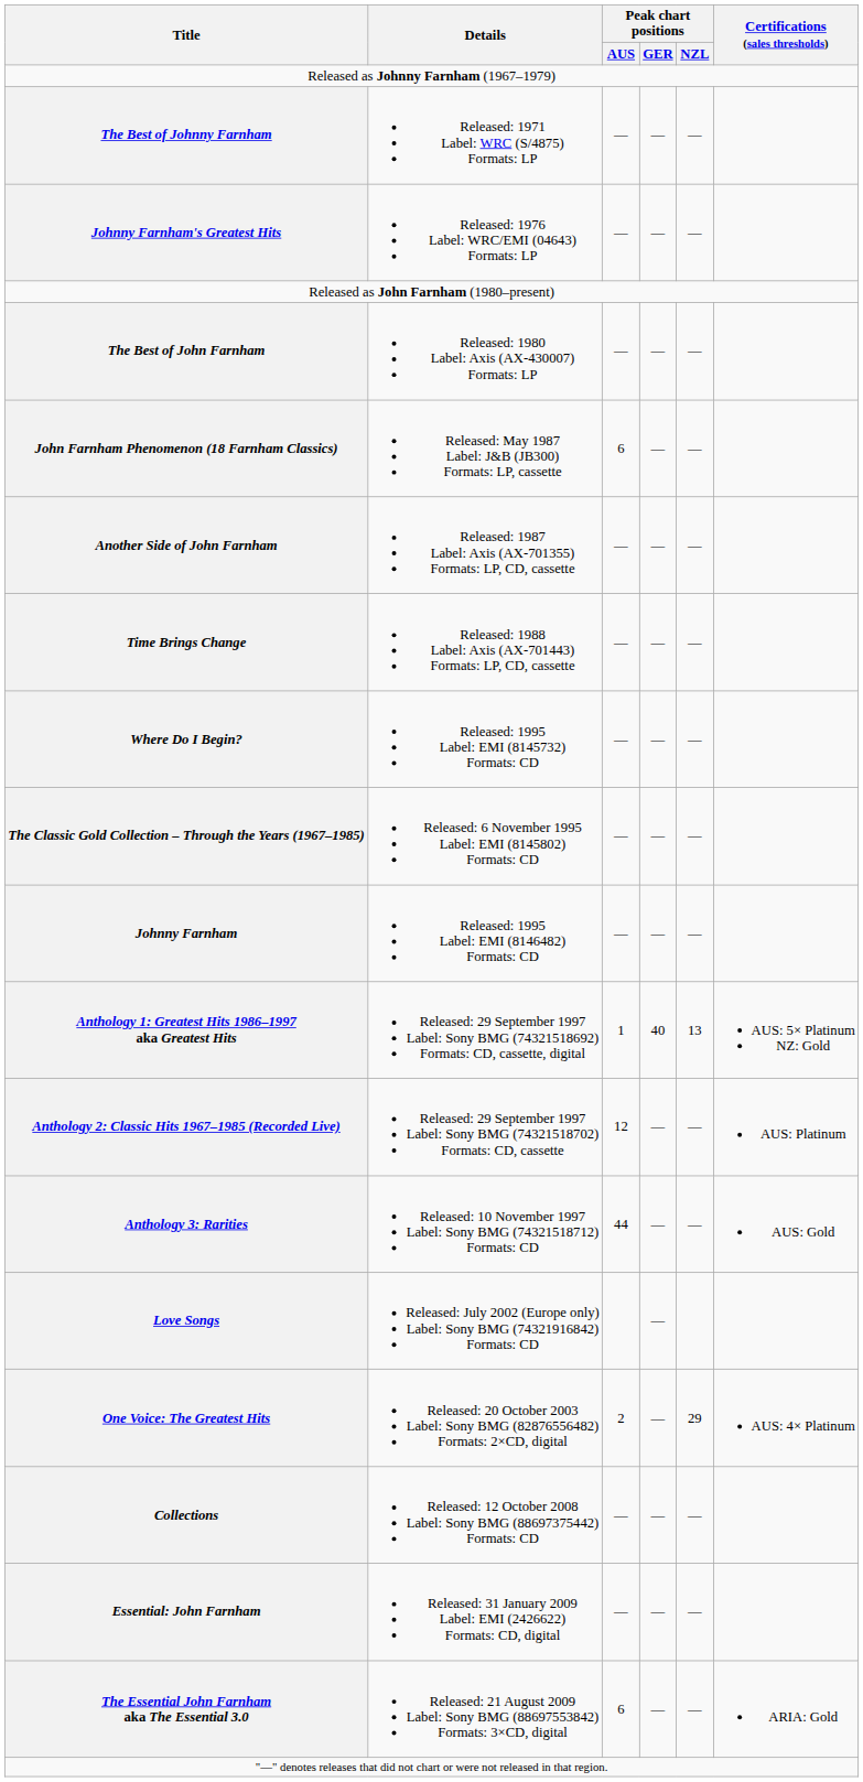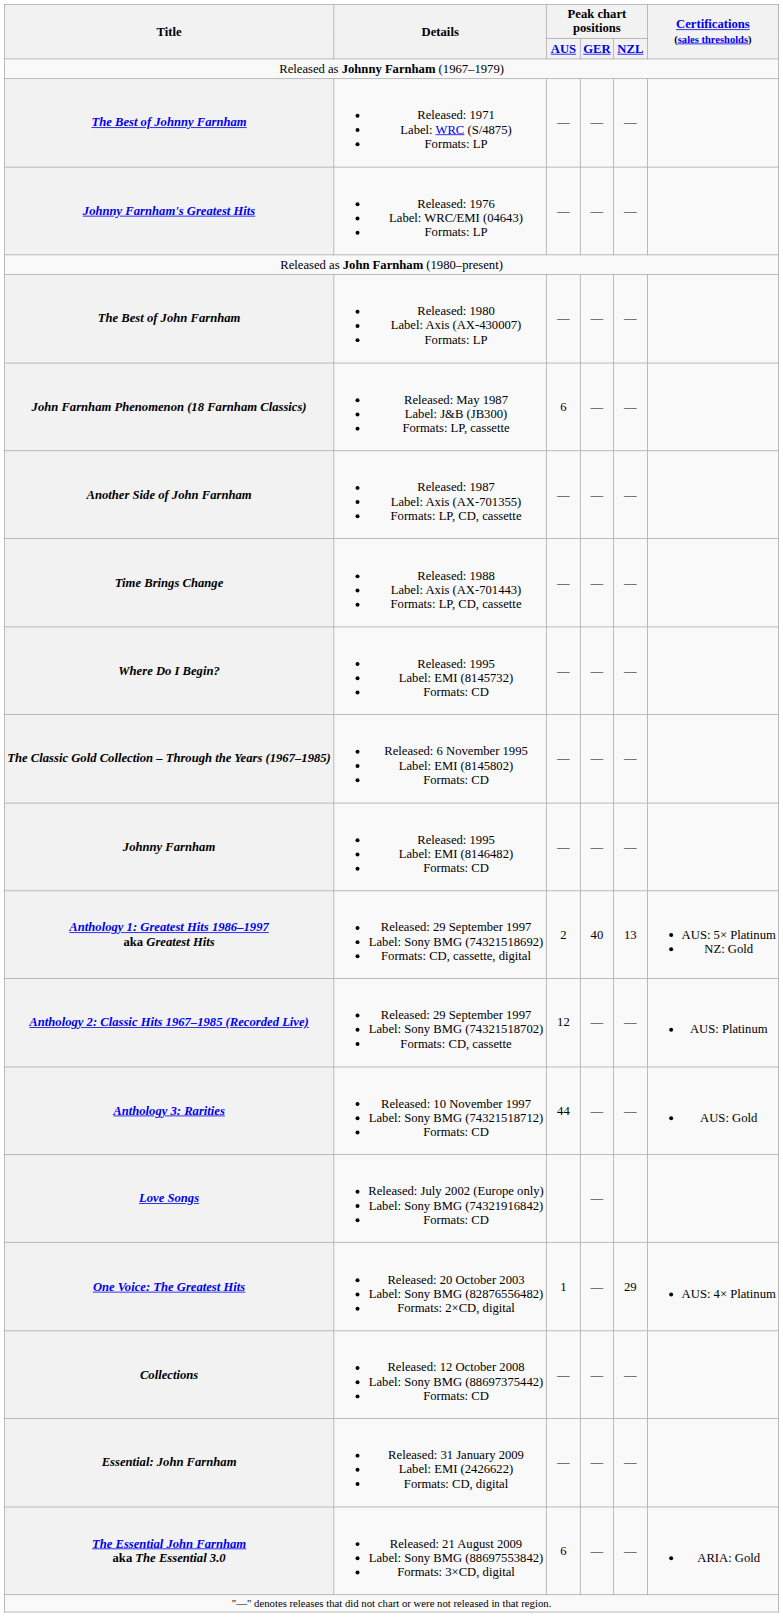Anthology 1: Greatest Hits 1986–1997 aka Greatest Hits | Peak chart positions / AUS: 1 -> 2
One Voice: The Greatest Hits | Peak chart positions / AUS: 2 -> 1
